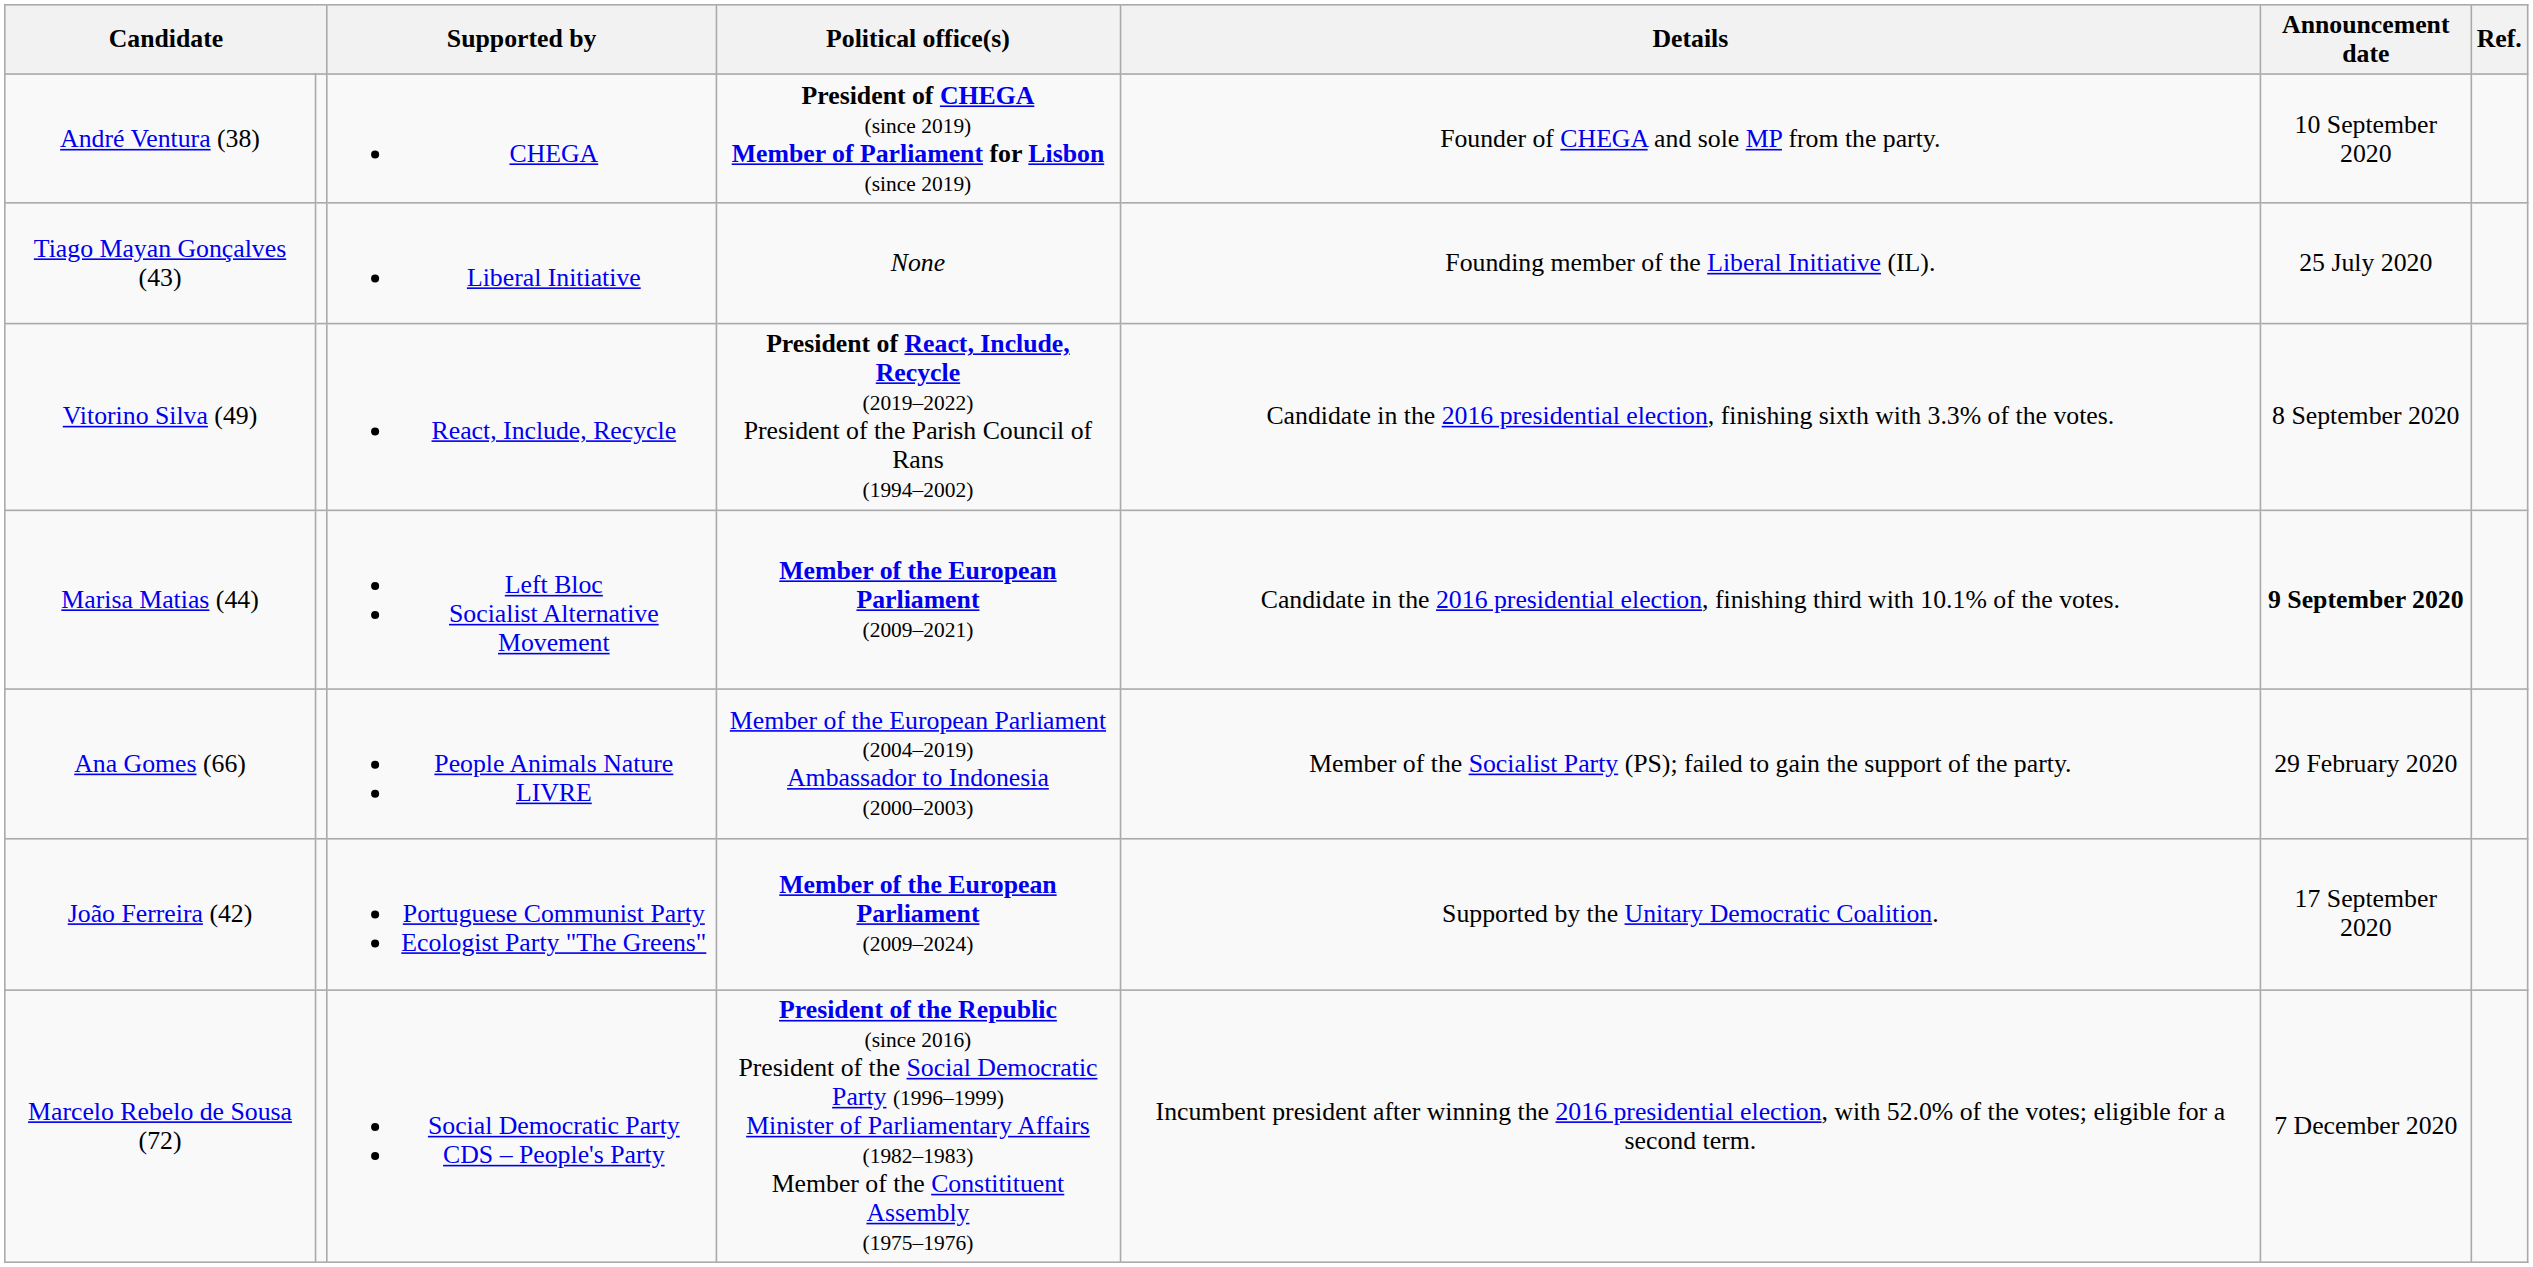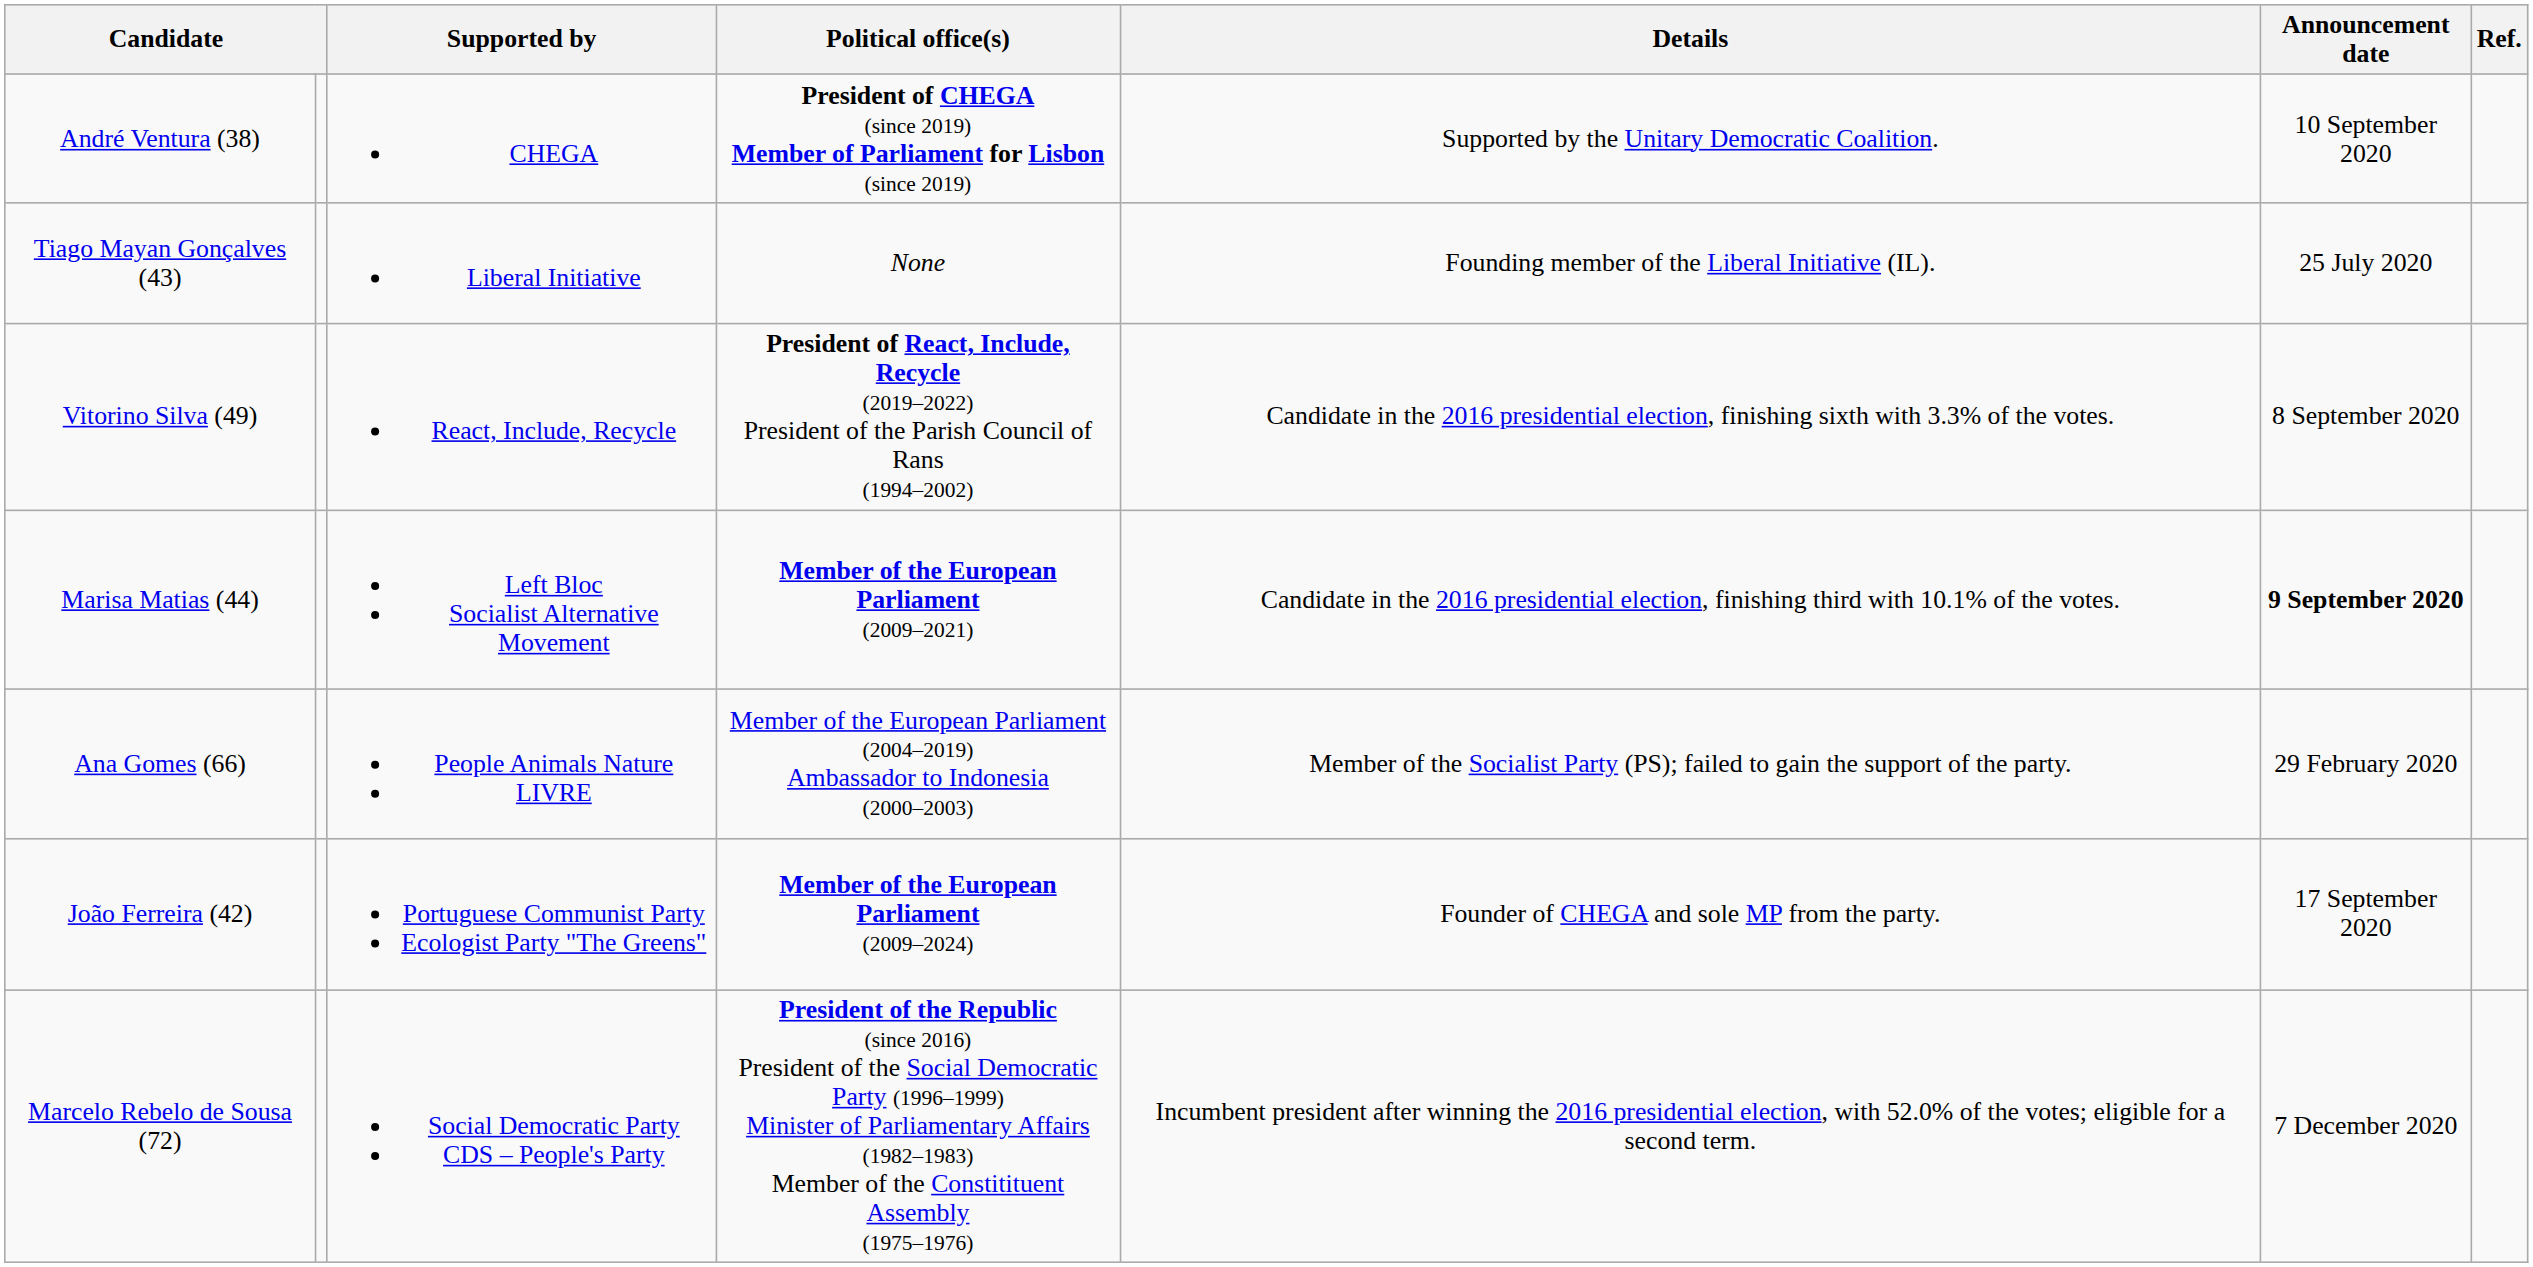André Ventura (38) | Details: Founder of CHEGA and sole MP from the party. -> Supported by the Unitary Democratic Coalition.
João Ferreira (42) | Details: Supported by the Unitary Democratic Coalition. -> Founder of CHEGA and sole MP from the party.
